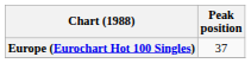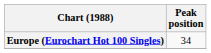Europe (Eurochart Hot 100 Singles) | Peak position: 37 -> 34
